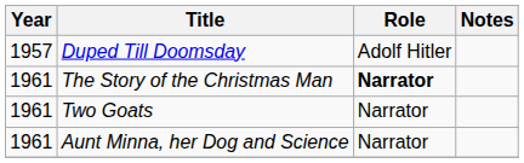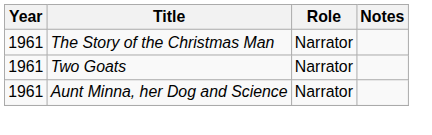- row: 1957 | Duped Till Doomsday | Adolf Hitler
The Story of the Christmas Man | Role: bold -> normal
